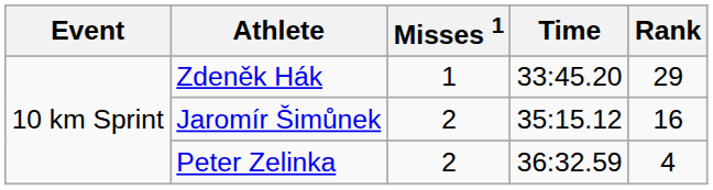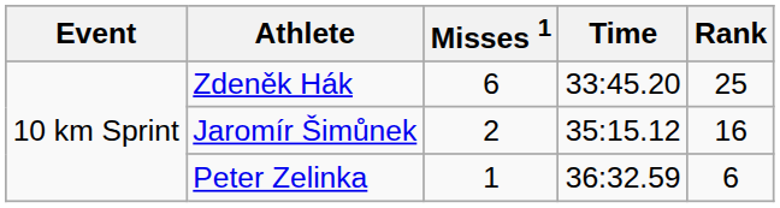Zdeněk Hák | Misses 1: 1 -> 6
Zdeněk Hák | Rank: 29 -> 25
Peter Zelinka | Misses 1: 2 -> 1
Peter Zelinka | Rank: 4 -> 6
